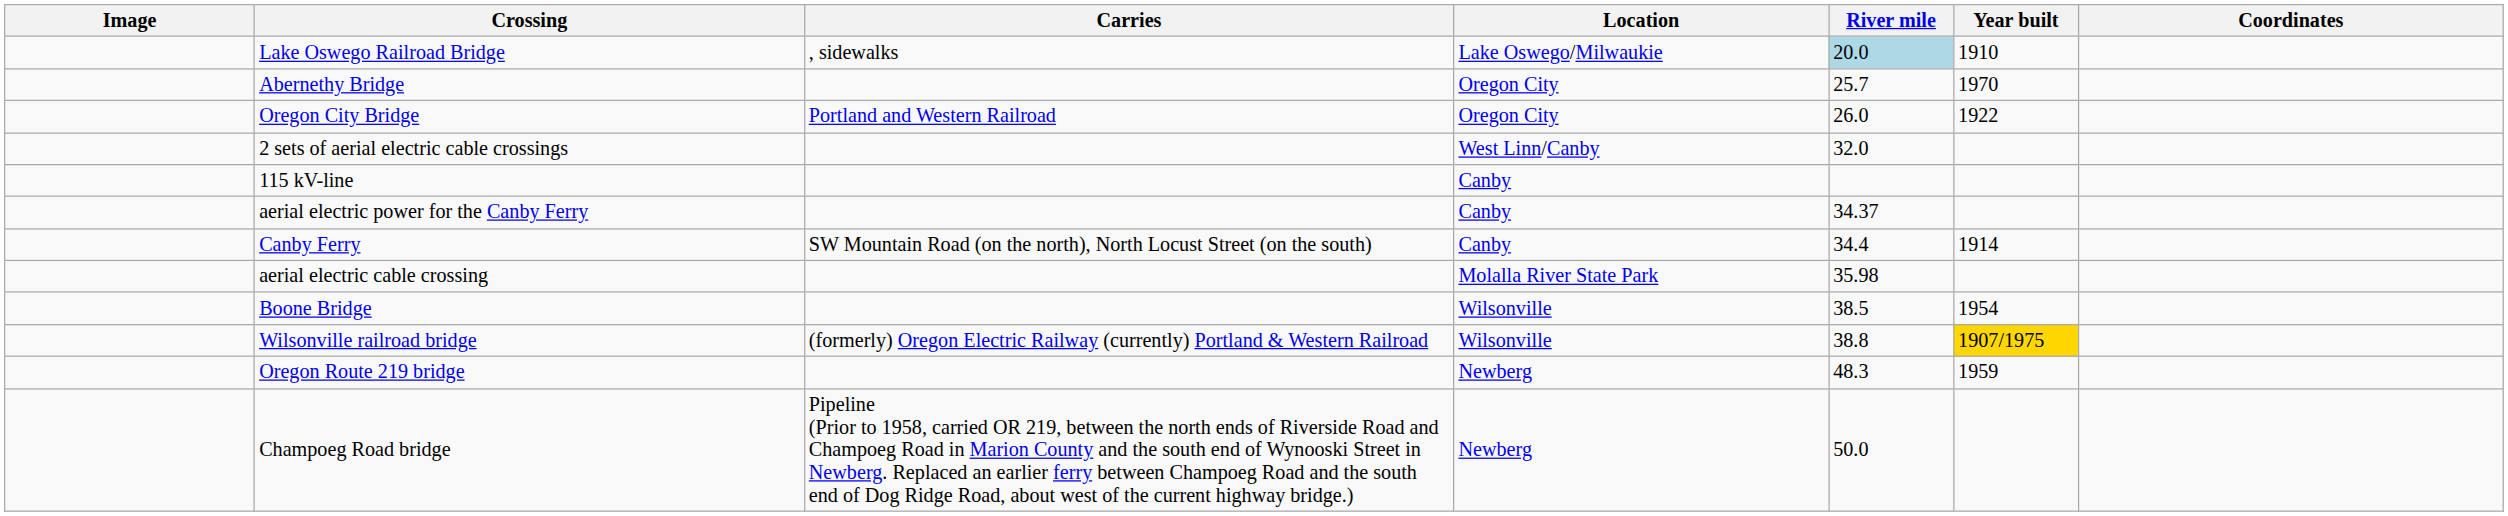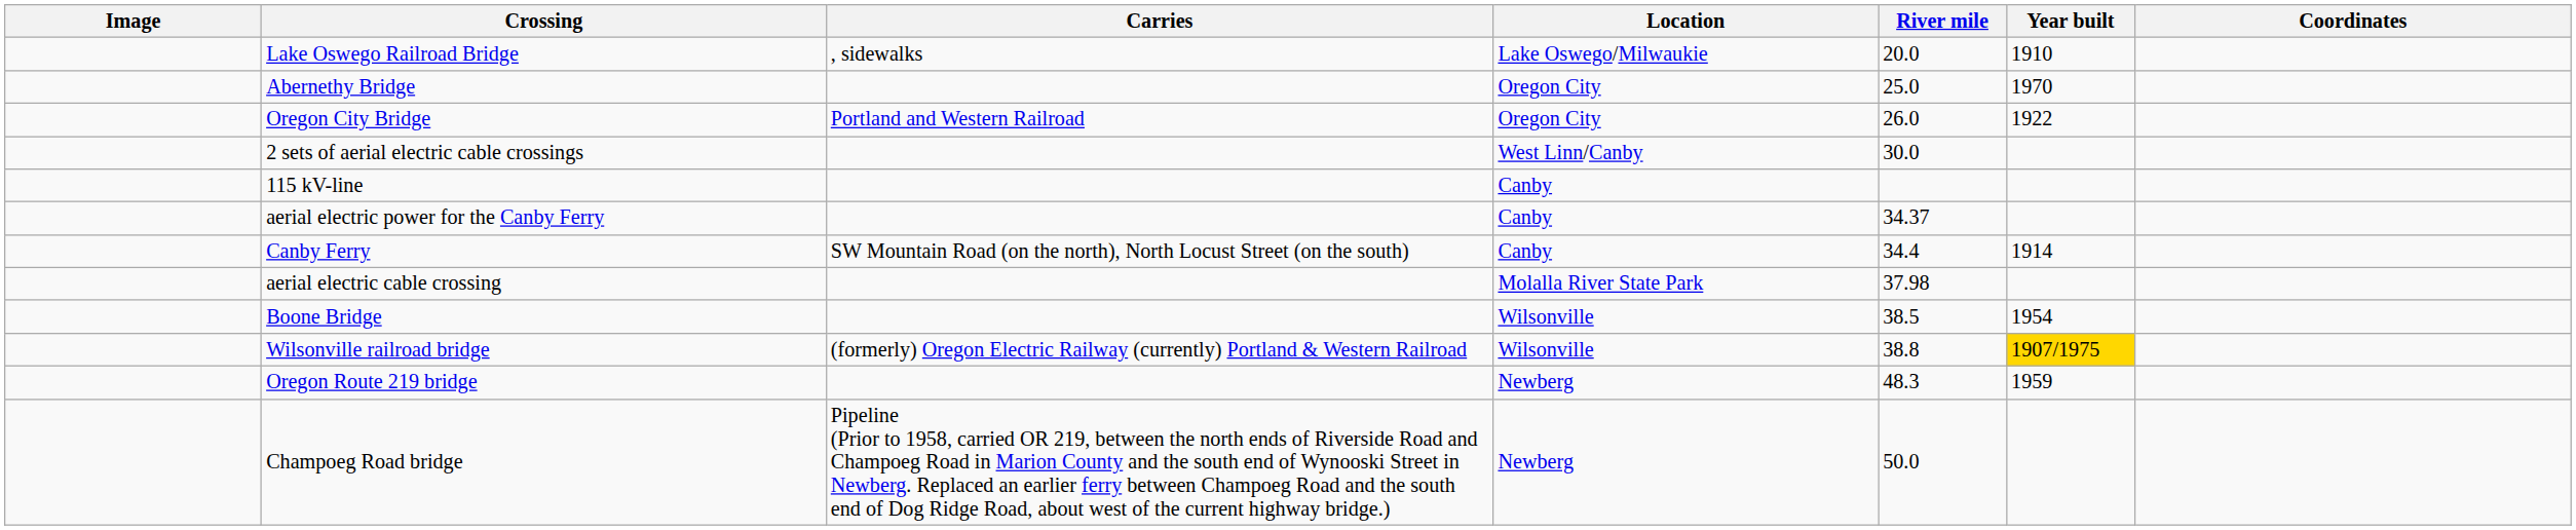Lake Oswego Railroad Bridge | River mile: lightblue background -> no background
Abernethy Bridge | River mile: 25.7 -> 25.0
2 sets of aerial electric cable crossings | River mile: 32.0 -> 30.0
aerial electric cable crossing | River mile: 35.98 -> 37.98
